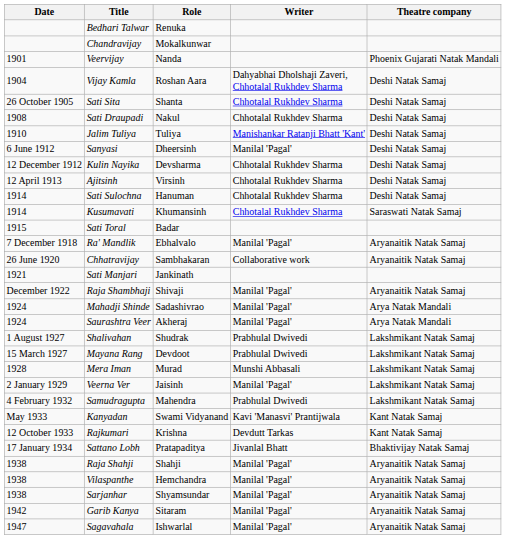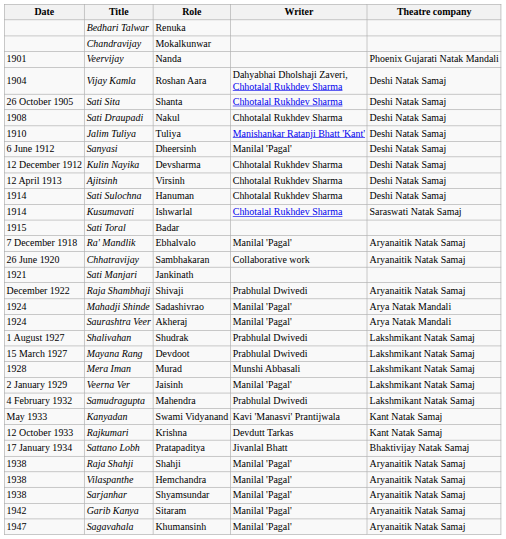Kusumavati | Role: Khumansinh -> Ishwarlal
Raja Shambhaji | Writer: Manilal 'Pagal' -> Prabhulal Dwivedi
Sagavahala | Role: Ishwarlal -> Khumansinh
